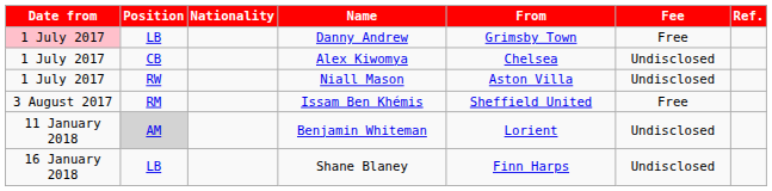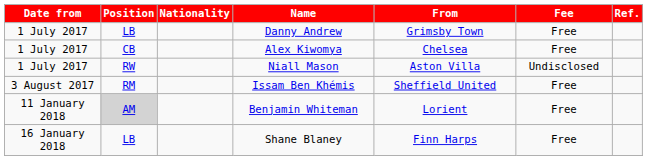Danny Andrew | Date from: pink background -> no background
Alex Kiwomya | Fee: Undisclosed -> Free
Benjamin Whiteman | Fee: Undisclosed -> Free
Shane Blaney | Fee: Undisclosed -> Free
